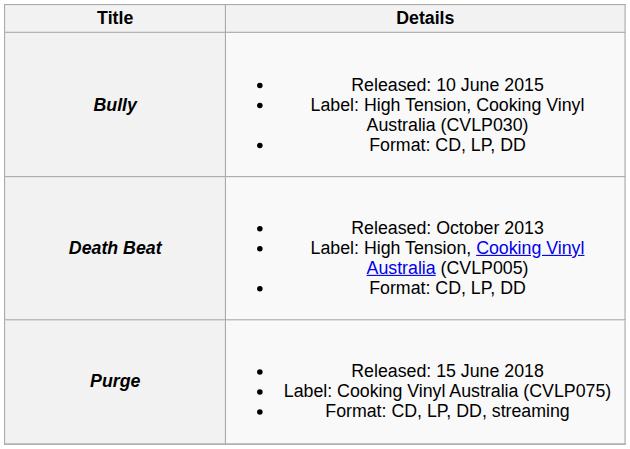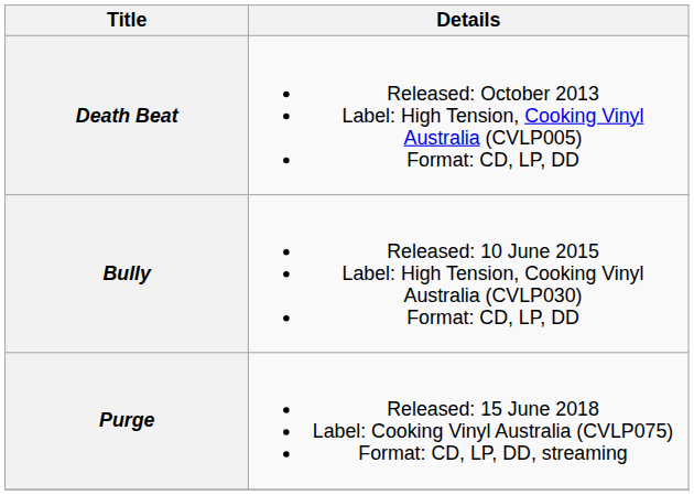rows swapped: Death Beat <-> Bully
